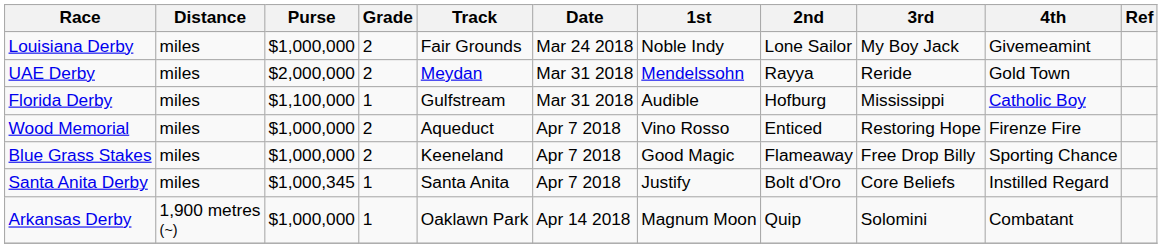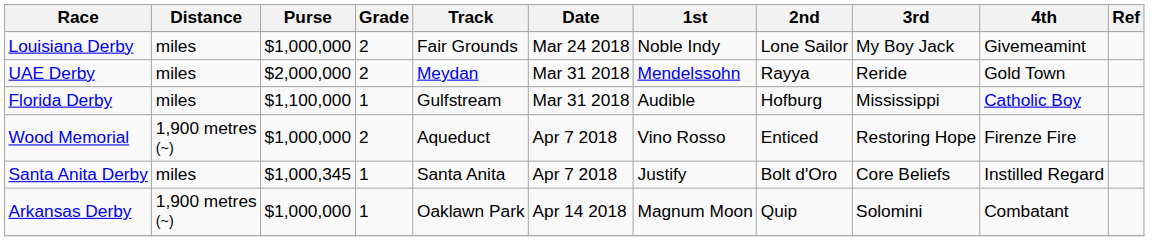Wood Memorial | Distance: miles -> 1,900 metres (~)
- row: Blue Grass Stakes | miles | $1,000,000 | 2 | Keeneland | Apr 7 2018 | Good Magic | Flameaway | Free Drop Billy | Sporting Chance
